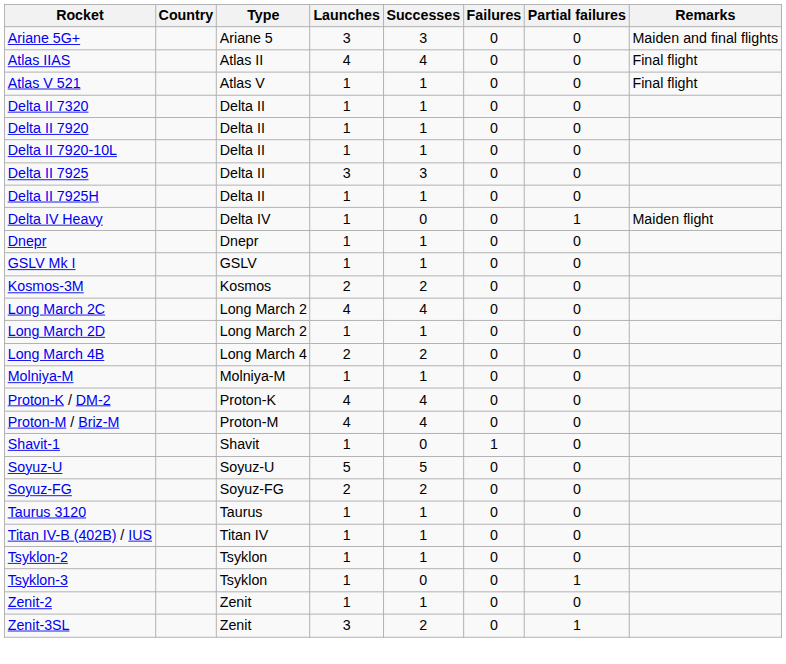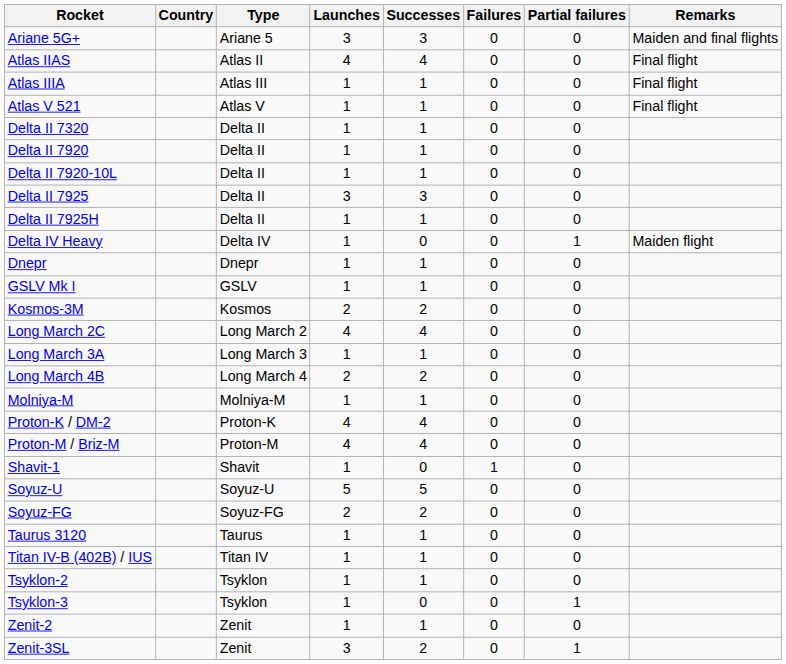+ row: Atlas IIIA | Atlas III | 1 | 1 | 0 | 0 | Final flight
- row: Long March 2D | Long March 2 | 1 | 1 | 0 | 0
+ row: Long March 3A | Long March 3 | 1 | 1 | 0 | 0
